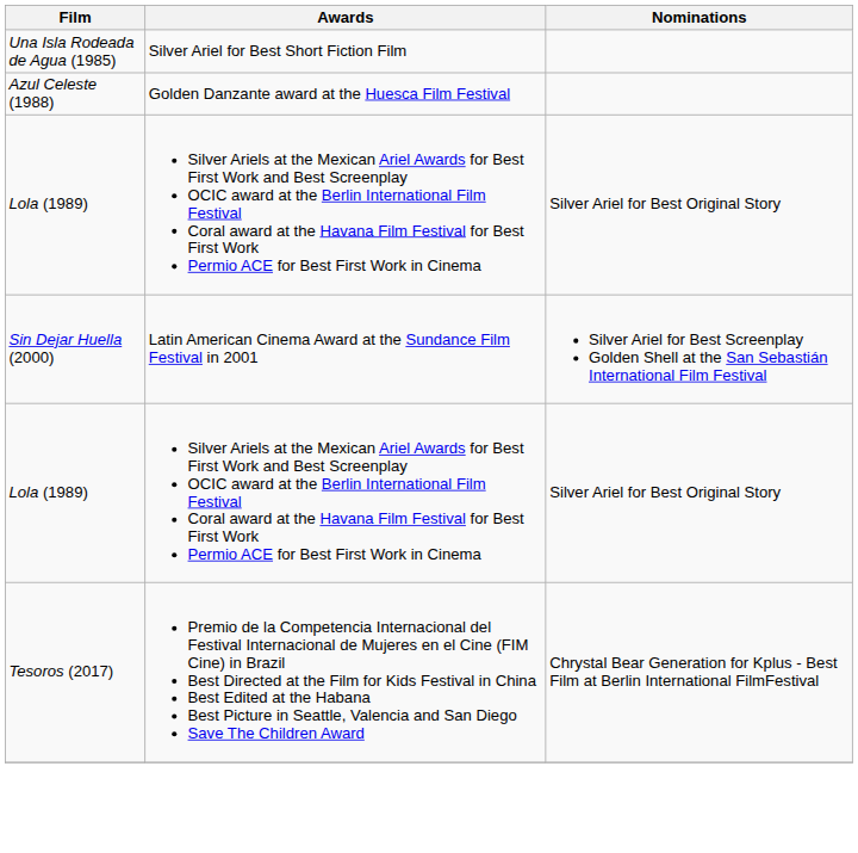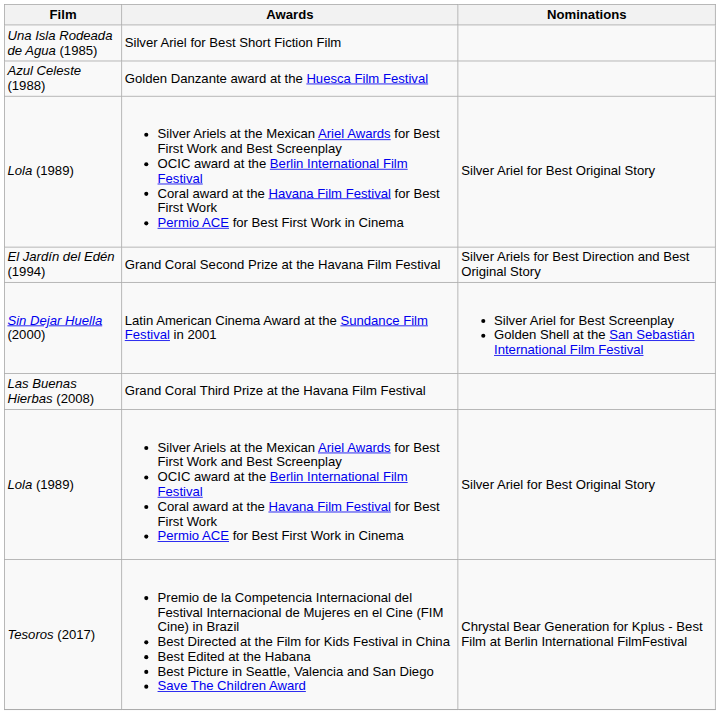+ row: El Jardín del Edén (1994) | Grand Coral Second Prize at the Havana Film Festival | Silver Ariels for Best Direction and Best Original Story
+ row: Las Buenas Hierbas (2008) | Grand Coral Third Prize at the Havana Film Festival
